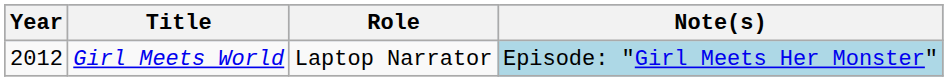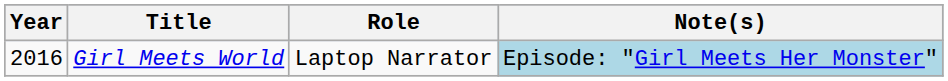Girl Meets World | Year: 2012 -> 2016
